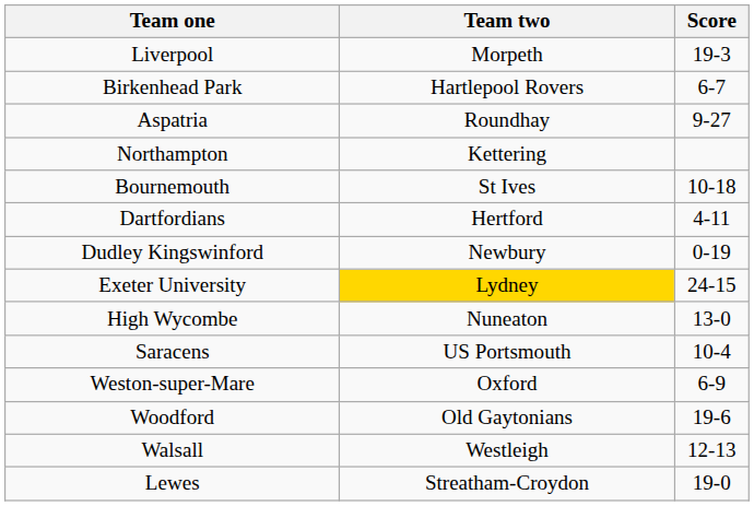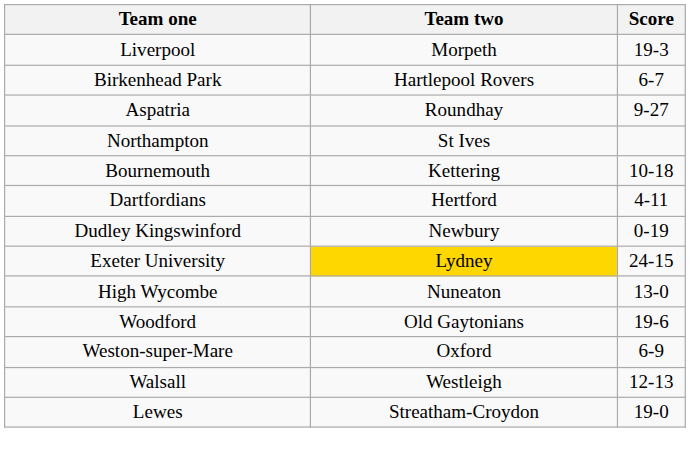Northampton | Team two: Kettering -> St Ives
Bournemouth | Team two: St Ives -> Kettering
- row: Saracens | US Portsmouth | 10-4
rows swapped: Woodford <-> Weston-super-Mare
